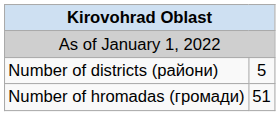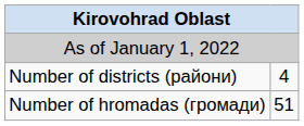Number of districts (райони) | column 2: 5 -> 4
